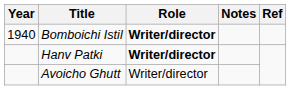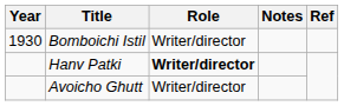Bomboichi Istil | Year: 1940 -> 1930
Bomboichi Istil | Role: bold -> normal
